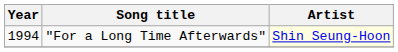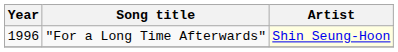"For a Long Time Afterwards" | Year: 1994 -> 1996
